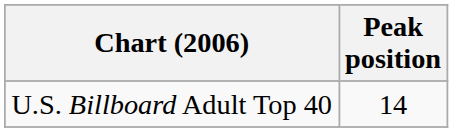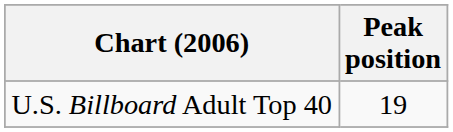U.S. Billboard Adult Top 40 | Peak position: 14 -> 19
